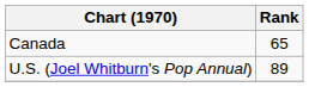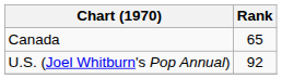U.S. (Joel Whitburn's Pop Annual) | Rank: 89 -> 92
